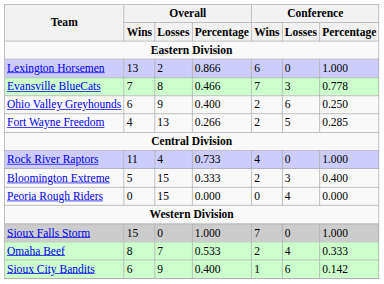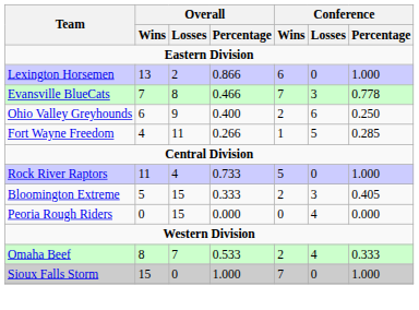Fort Wayne Freedom | Overall / Losses: 13 -> 11
Fort Wayne Freedom | Conference / Wins: 2 -> 1
Rock River Raptors | Conference / Wins: 4 -> 5
Bloomington Extreme | Conference / Percentage: 0.400 -> 0.405
rows swapped: Sioux Falls Storm <-> Omaha Beef
- row: Sioux City Bandits | 6 | 9 | 0.400 | 1 | 6 | 0.142
